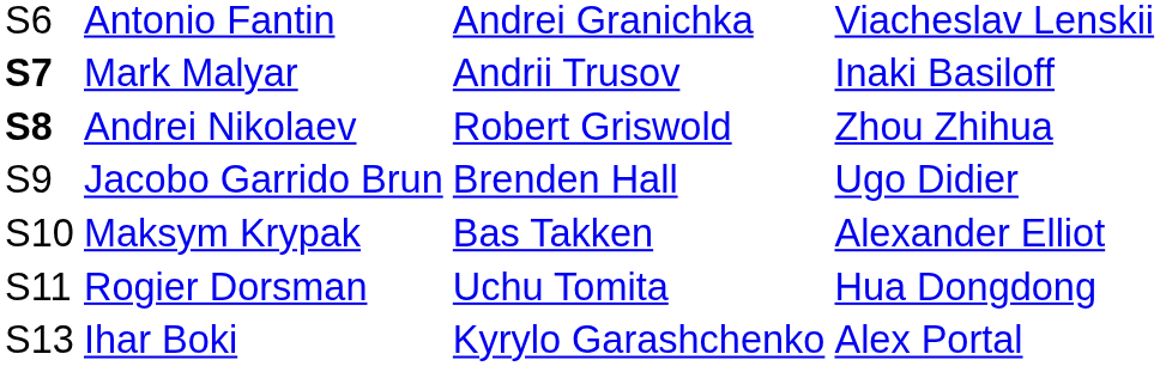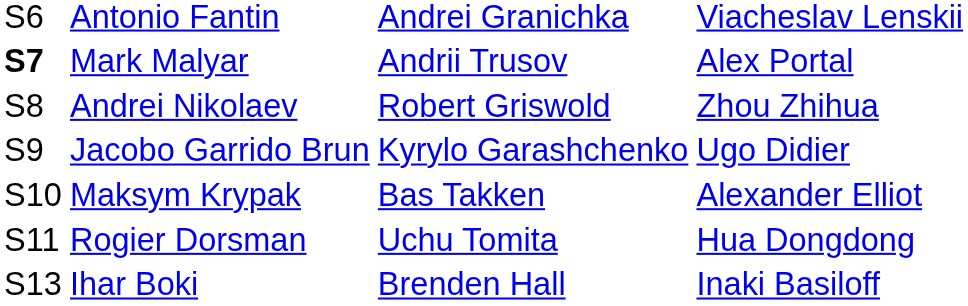Mark Malyar | column 4: Inaki Basiloff -> Alex Portal
Andrei Nikolaev | column 1: bold -> normal
Jacobo Garrido Brun | column 3: Brenden Hall -> Kyrylo Garashchenko
Ihar Boki | column 3: Kyrylo Garashchenko -> Brenden Hall
Ihar Boki | column 4: Alex Portal -> Inaki Basiloff
